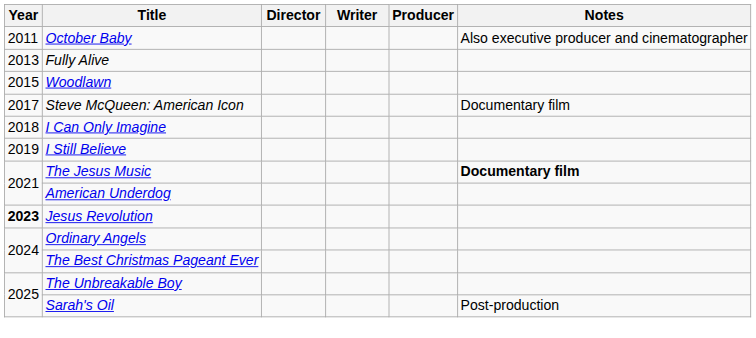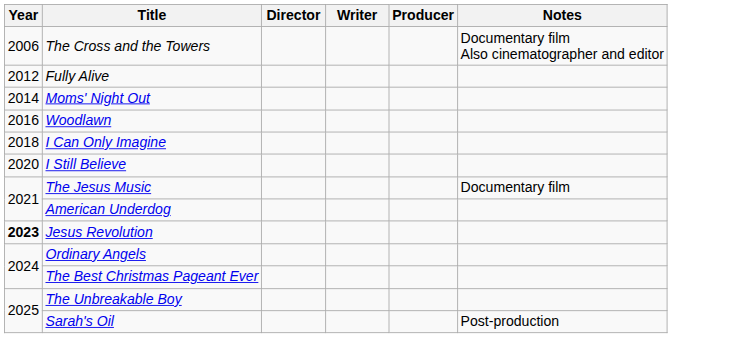+ row: 2006 | The Cross and the Towers | Documentary film Also cinematographer and editor
- row: 2011 | October Baby | Also executive producer and cinematographer
Fully Alive | Year: 2013 -> 2012
+ row: 2014 | Moms' Night Out
Woodlawn | Year: 2015 -> 2016
- row: 2017 | Steve McQueen: American Icon | Documentary film
I Still Believe | Year: 2019 -> 2020
The Jesus Music | Notes: bold -> normal
